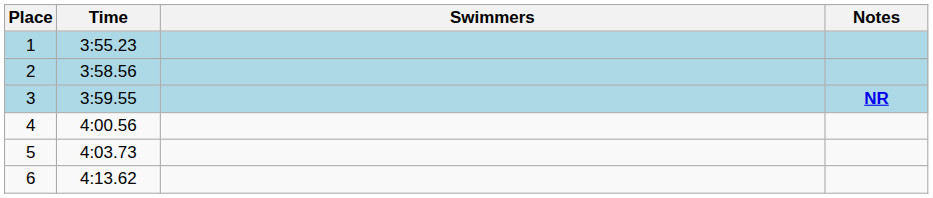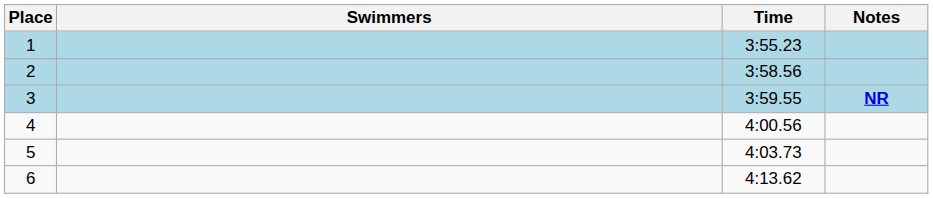columns swapped: Swimmers <-> Time
